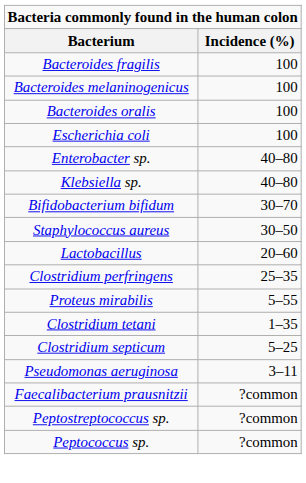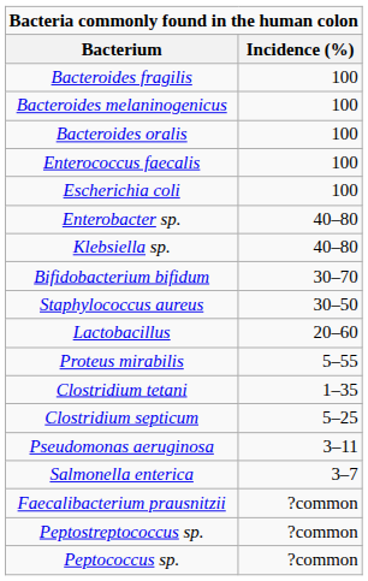+ row: Enterococcus faecalis | 100
- row: Clostridium perfringens | 25–35
+ row: Salmonella enterica | 3–7
